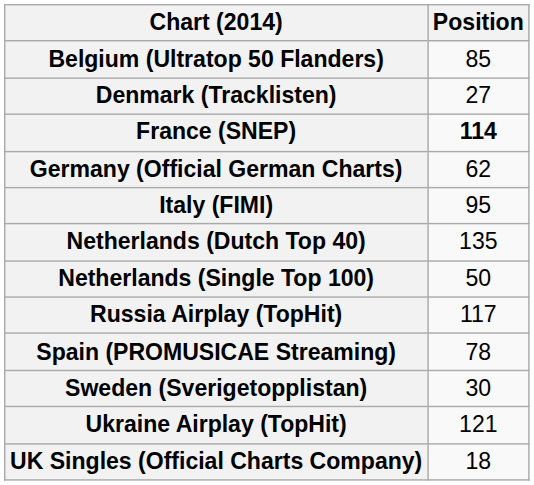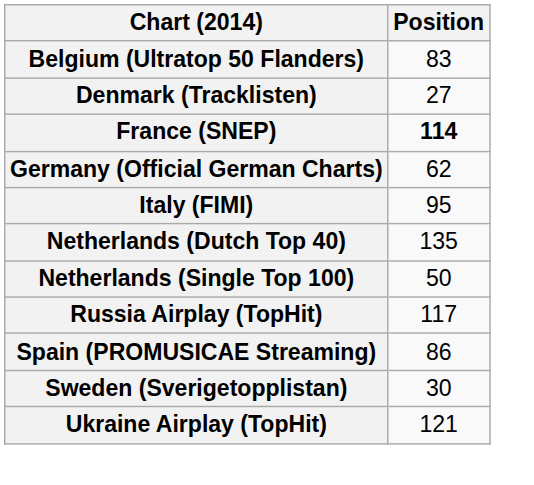Belgium (Ultratop 50 Flanders) | Position: 85 -> 83
Spain (PROMUSICAE Streaming) | Position: 78 -> 86
- row: UK Singles (Official Charts Company) | 18
